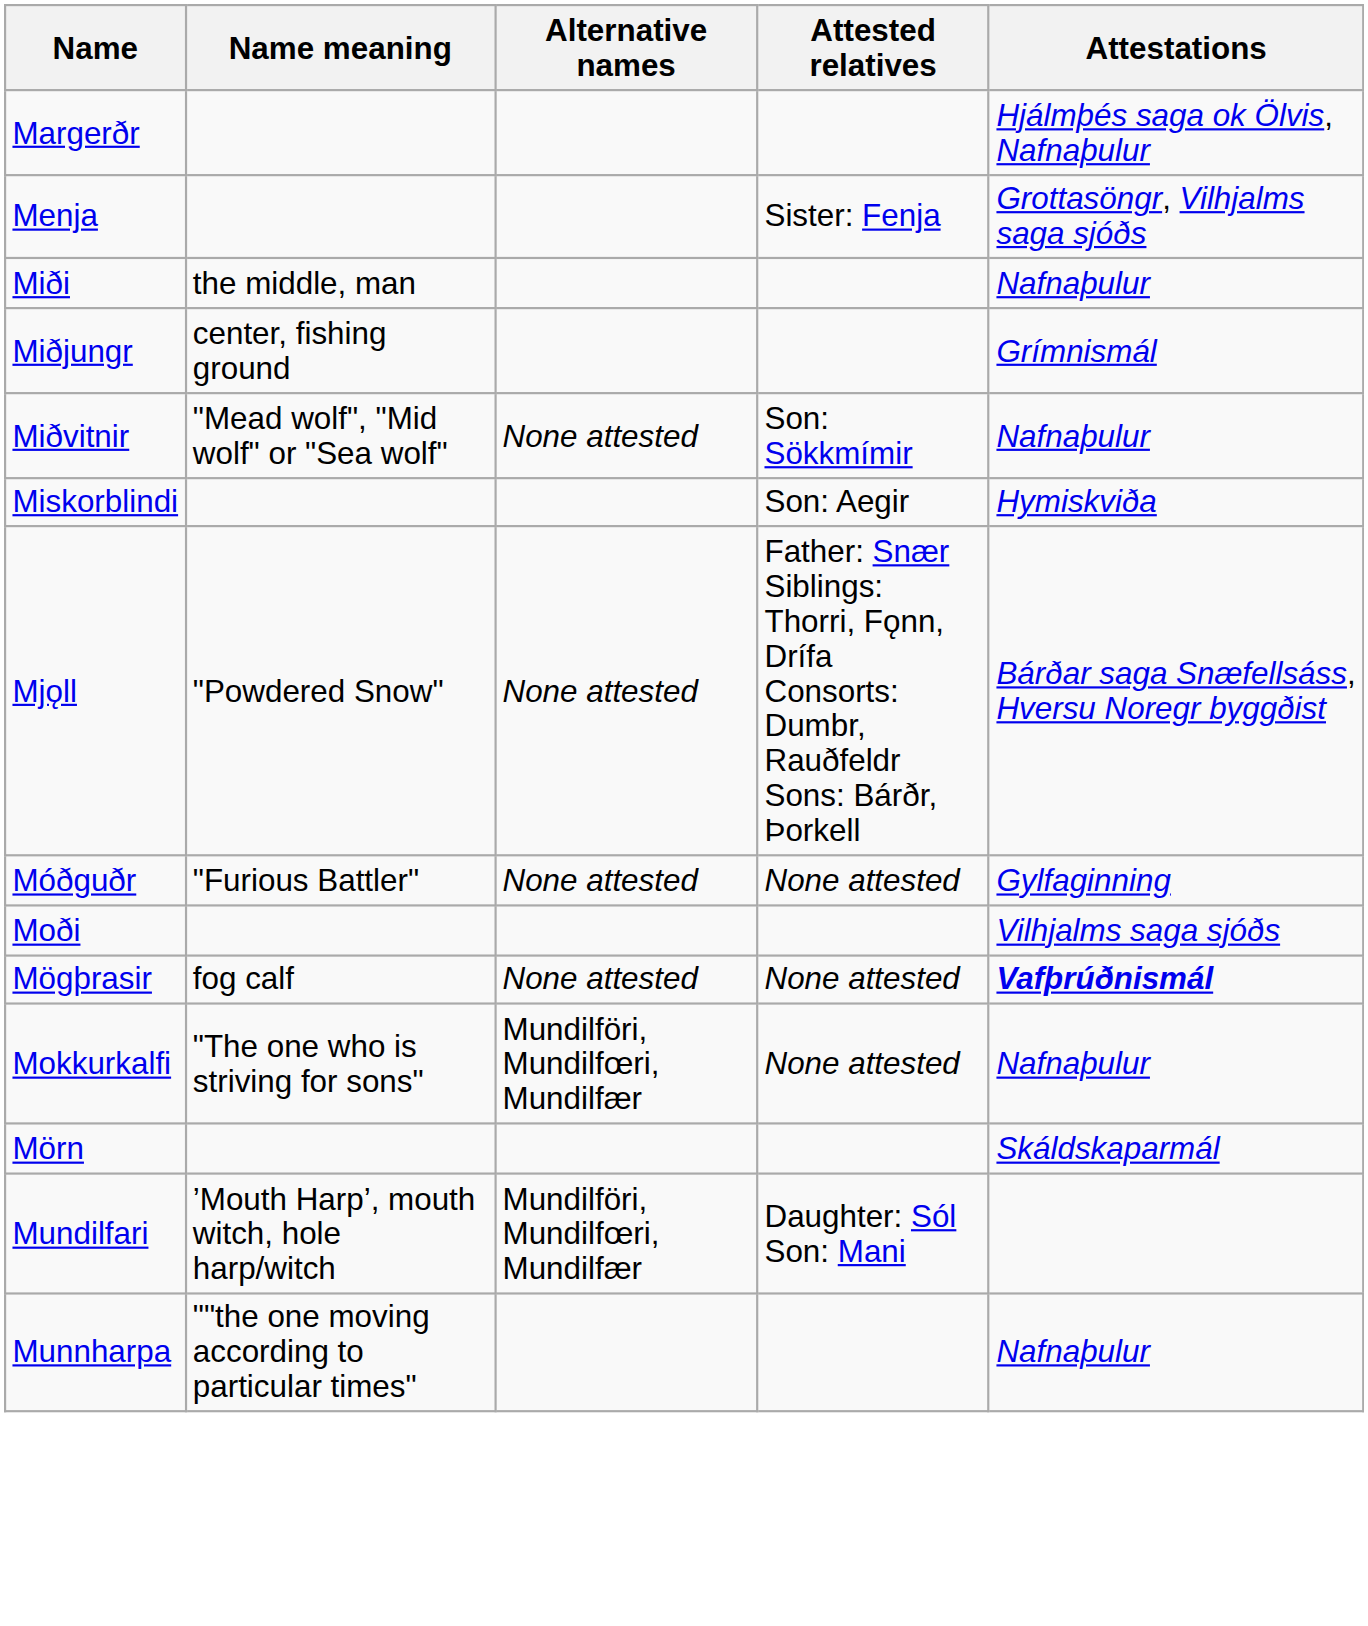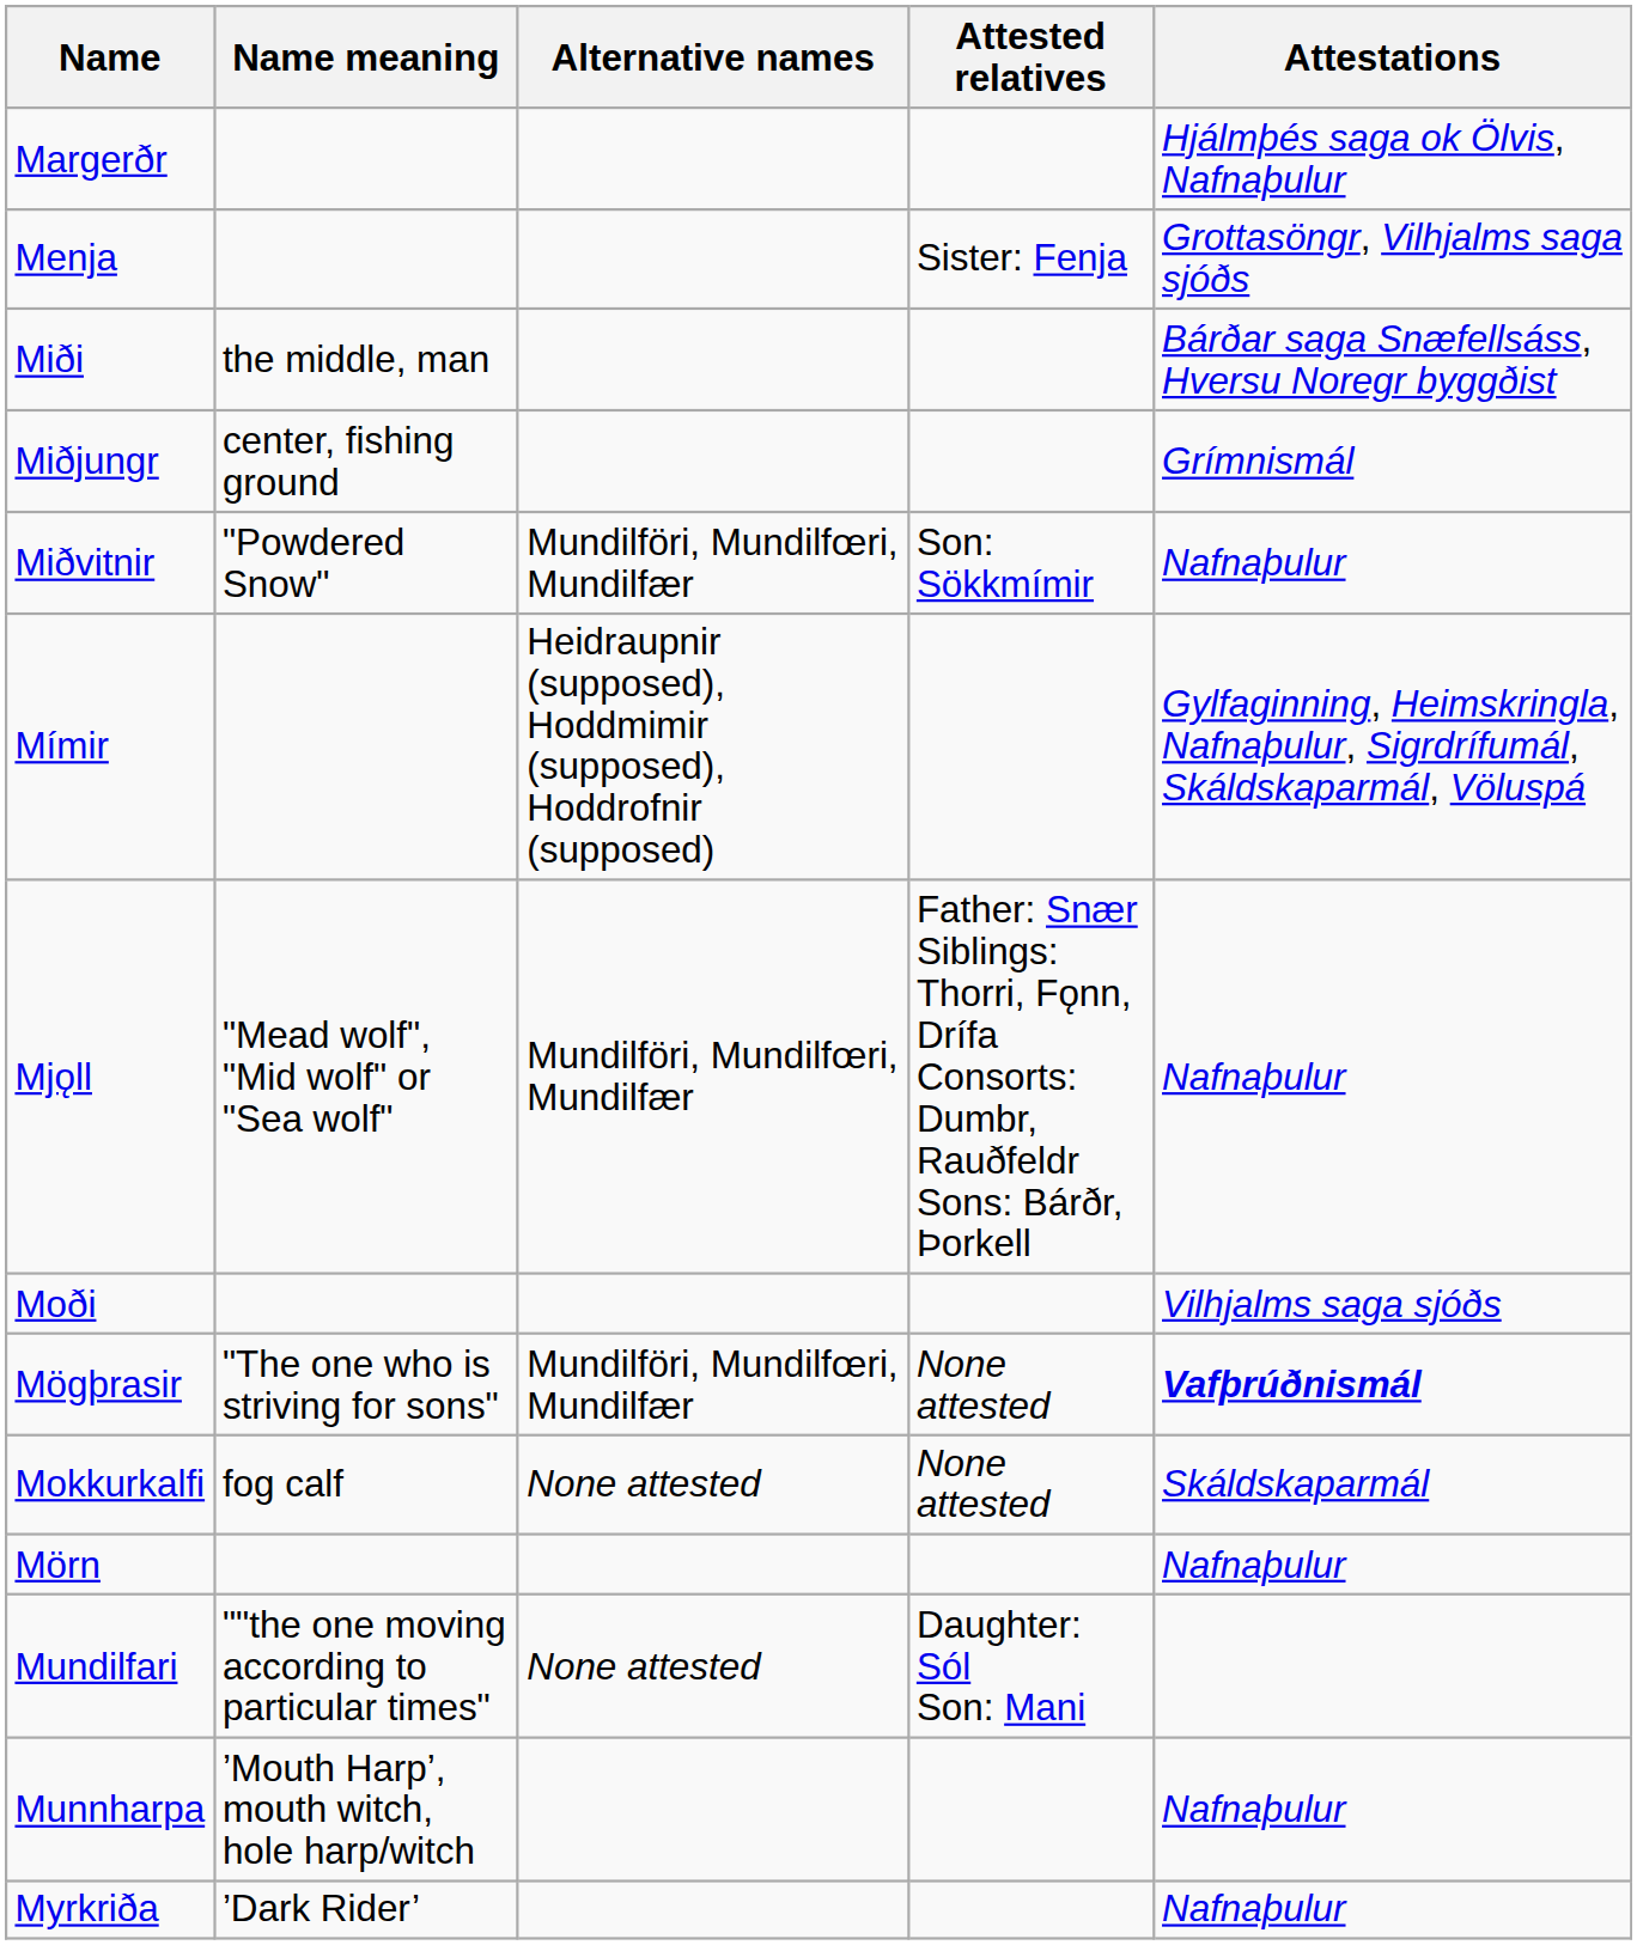Miði | Attestations: Nafnaþulur -> Bárðar saga Snæfellsáss, Hversu Noregr byggðist
Miðvitnir | Name meaning: "Mead wolf", "Mid wolf" or "Sea wolf" -> "Powdered Snow"
Miðvitnir | Alternative names: None attested -> Mundilföri, Mundilfœri, Mundilfær
+ row: Mímir | Heidraupnir (supposed), Hoddmimir (supposed), Hoddrofnir (supposed) | Gylfaginning, Heimskringla, Nafnaþulur, Sigrdrífumál, Skáldskaparmál, Völuspá
- row: Miskorblindi | Son: Aegir | Hymiskviða
Mjǫll | Name meaning: "Powdered Snow" -> "Mead wolf", "Mid wolf" or "Sea wolf"
Mjǫll | Alternative names: None attested -> Mundilföri, Mundilfœri, Mundilfær
Mjǫll | Attestations: Bárðar saga Snæfellsáss, Hversu Noregr byggðist -> Nafnaþulur
- row: Móðguðr | "Furious Battler" | None attested | None attested | Gylfaginning
Mögþrasir | Name meaning: fog calf -> "The one who is striving for sons"
Mögþrasir | Alternative names: None attested -> Mundilföri, Mundilfœri, Mundilfær
Mokkurkalfi | Name meaning: "The one who is striving for sons" -> fog calf
Mokkurkalfi | Alternative names: Mundilföri, Mundilfœri, Mundilfær -> None attested
Mokkurkalfi | Attestations: Nafnaþulur -> Skáldskaparmál
Mörn | Attestations: Skáldskaparmál -> Nafnaþulur
Mundilfari | Name meaning: ’Mouth Harp’, mouth witch, hole harp/witch -> ""the one moving according to particular times"
Mundilfari | Alternative names: Mundilföri, Mundilfœri, Mundilfær -> None attested
Munnharpa | Name meaning: ""the one moving according to particular times" -> ’Mouth Harp’, mouth witch, hole harp/witch
+ row: Myrkriða | ’Dark Rider’ | Nafnaþulur
